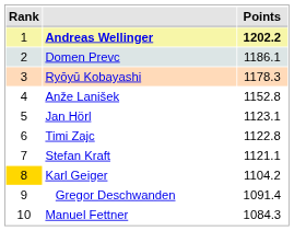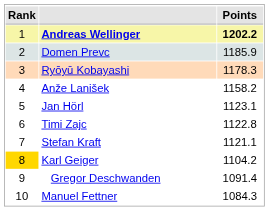Domen Prevc | Points: 1186.1 -> 1185.9
Anže Lanišek | Points: 1152.8 -> 1158.2
